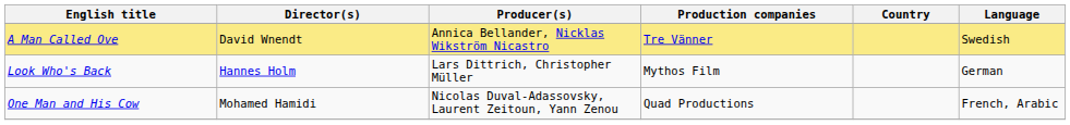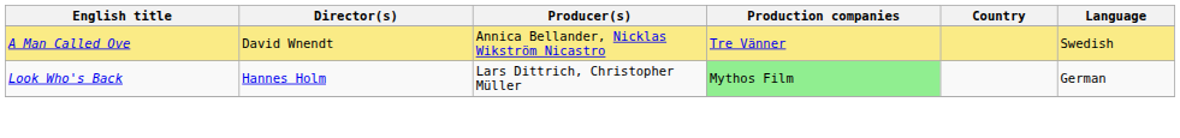Look Who's Back | Production companies: no background -> lightgreen background
- row: One Man and His Cow | Mohamed Hamidi | Nicolas Duval-Adassovsky, Laurent Zeitoun, Yann Zenou | Quad Productions | French, Arabic
